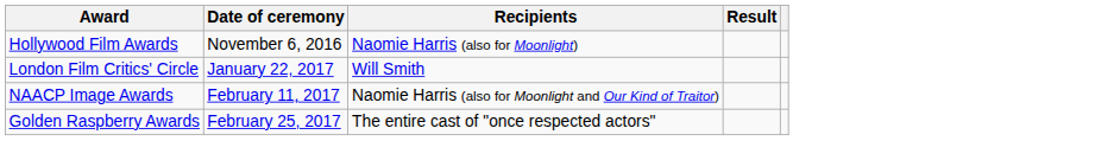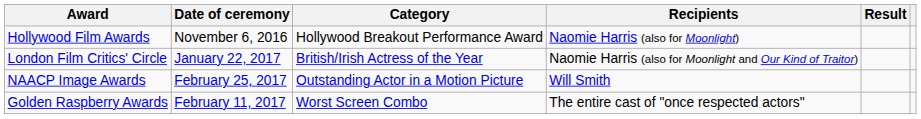+ column: Category | Hollywood Breakout Performance Award | British/Irish Actress of the Year | Outstanding Actor in a Motion Picture | Worst Screen Combo
London Film Critics' Circle | Recipients: Will Smith -> Naomie Harris (also for Moonlight and Our Kind of Traitor)
NAACP Image Awards | Date of ceremony: February 11, 2017 -> February 25, 2017
NAACP Image Awards | Recipients: Naomie Harris (also for Moonlight and Our Kind of Traitor) -> Will Smith
Golden Raspberry Awards | Date of ceremony: February 25, 2017 -> February 11, 2017
